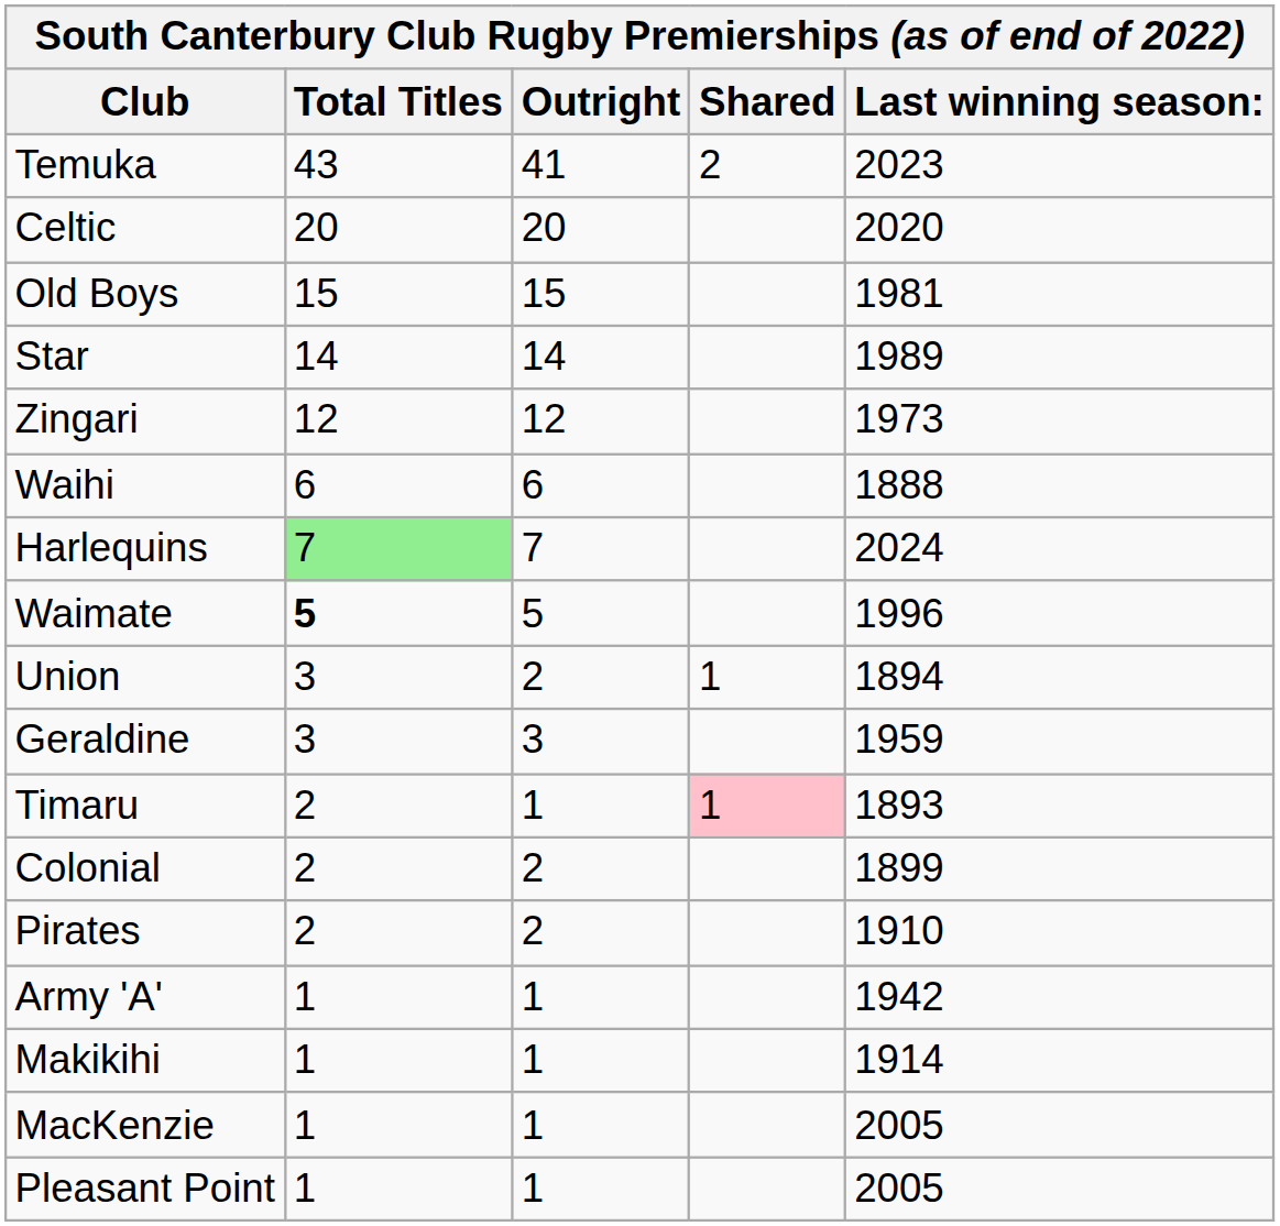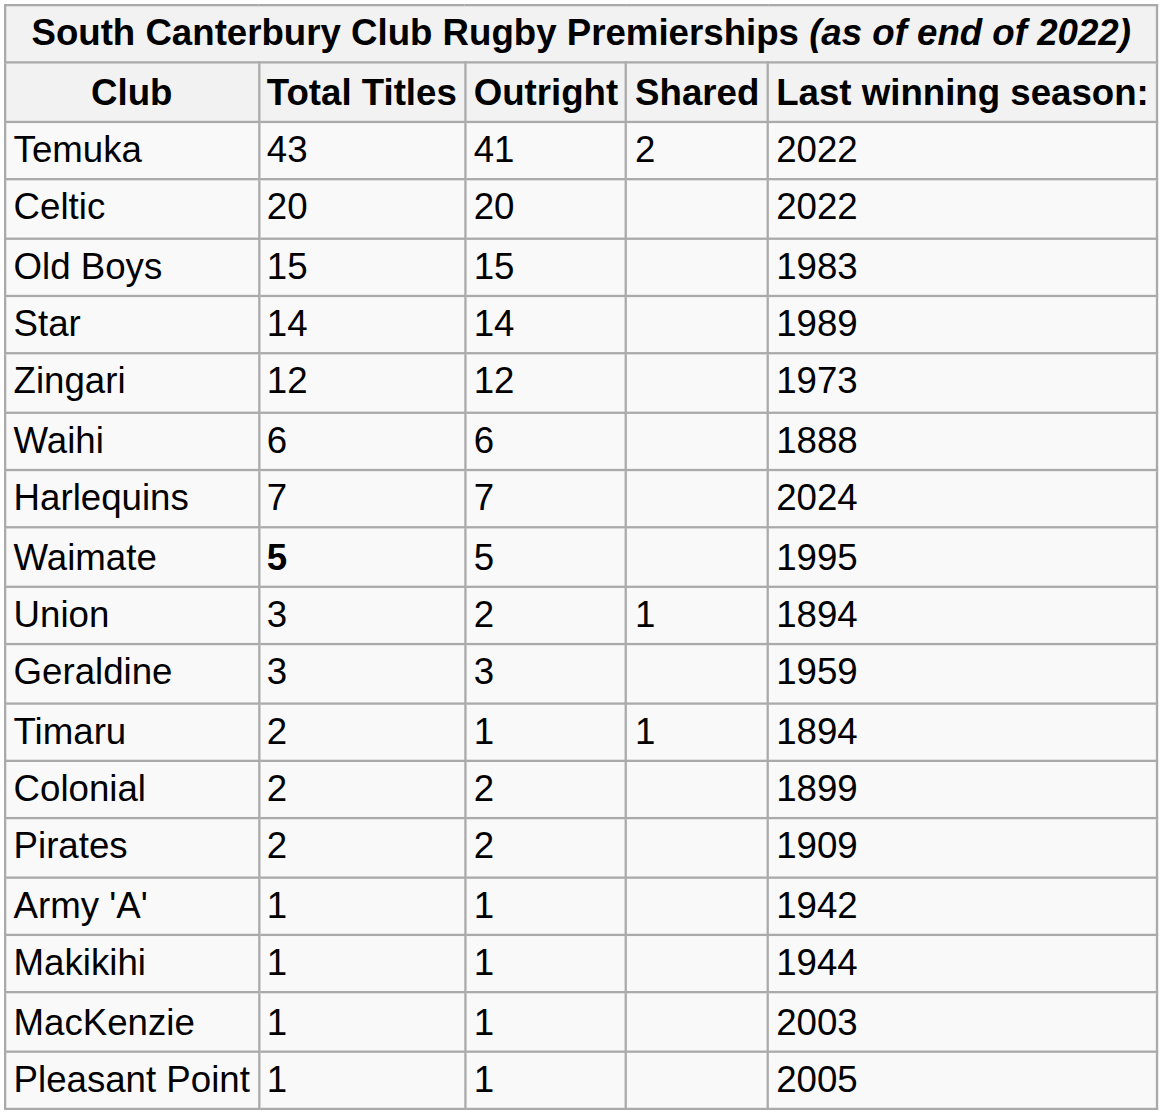Temuka | Last winning season:: 2023 -> 2022
Celtic | Last winning season:: 2020 -> 2022
Old Boys | Last winning season:: 1981 -> 1983
Harlequins | Total Titles: lightgreen background -> no background
Waimate | Last winning season:: 1996 -> 1995
Timaru | Shared: pink background -> no background
Timaru | Last winning season:: 1893 -> 1894
Pirates | Last winning season:: 1910 -> 1909
Makikihi | Last winning season:: 1914 -> 1944
MacKenzie | Last winning season:: 2005 -> 2003
